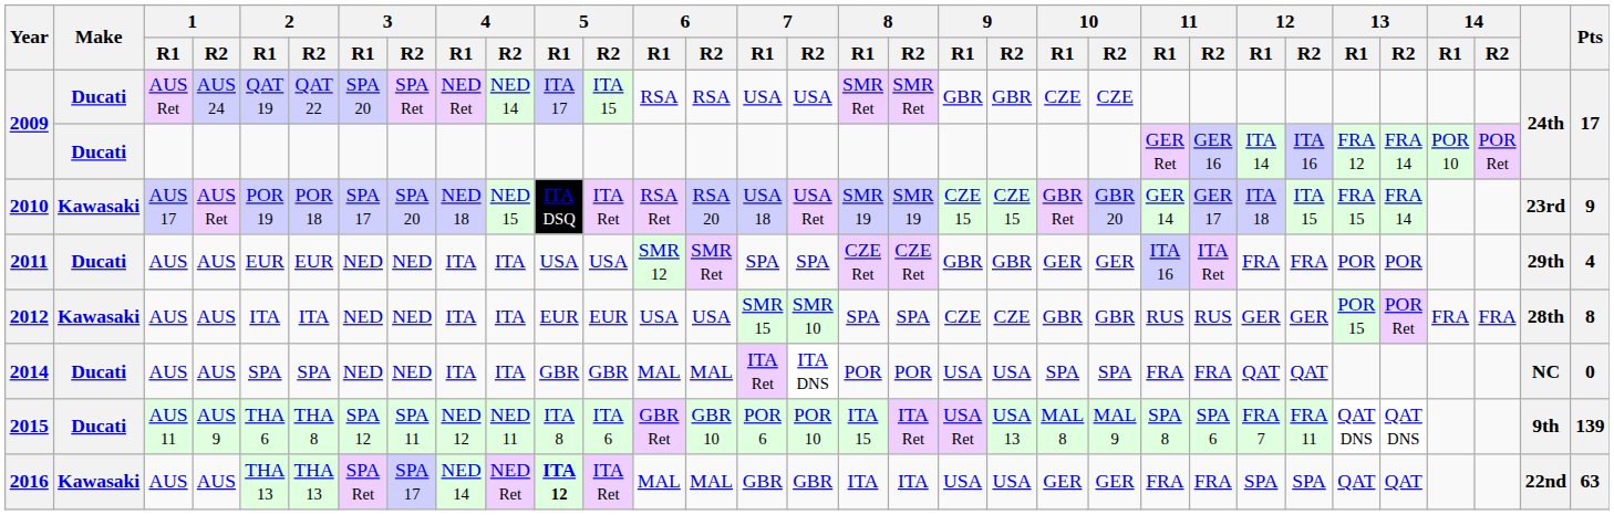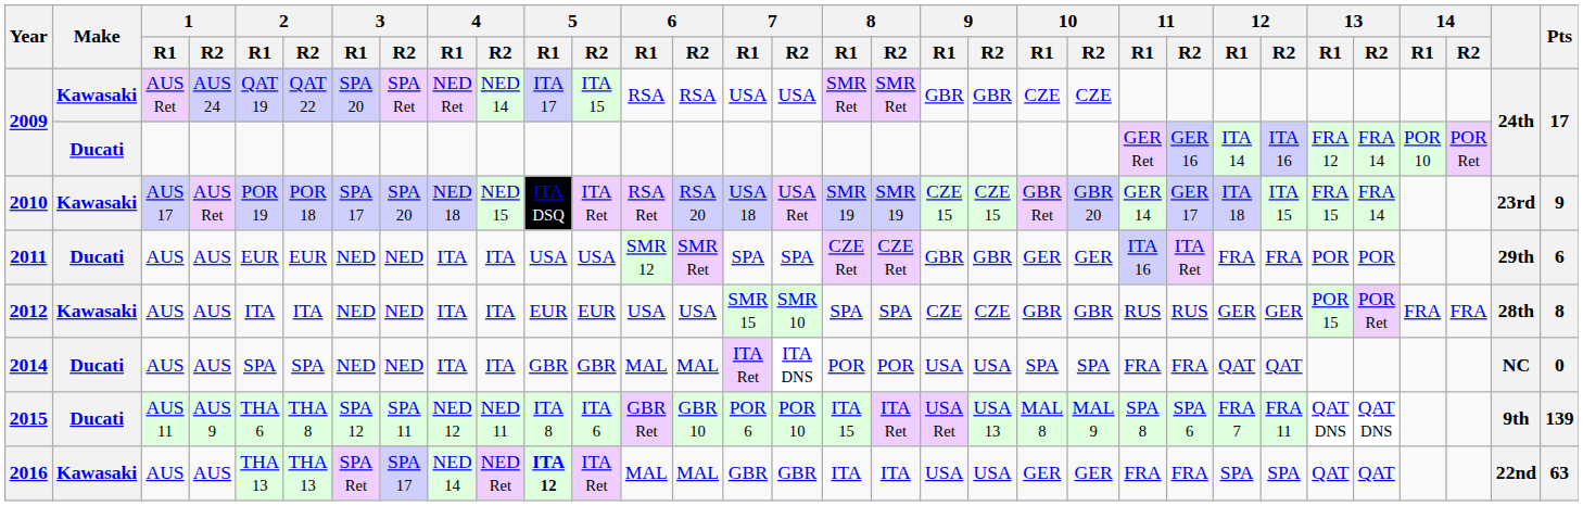2009 / AUS Ret | Make: Ducati -> Kawasaki
2011 | Pts: 4 -> 6
